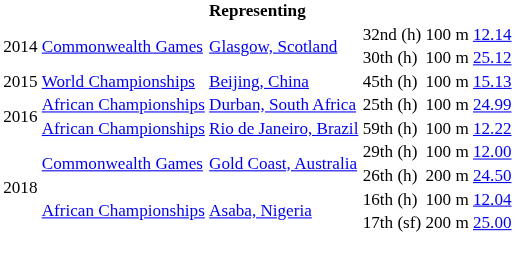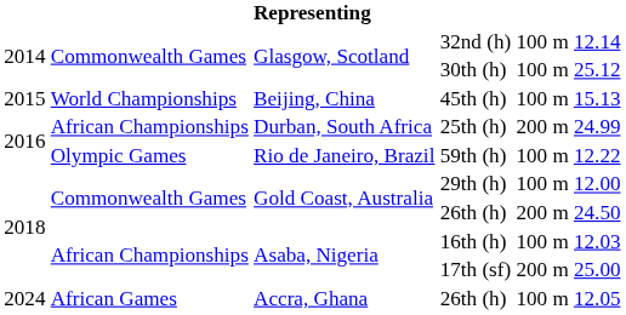25th (h) | column 5: 100 m -> 200 m
59th (h) | column 2: African Championships -> Olympic Games
16th (h) | column 6: 12.04 -> 12.03
+ row: 2024 | African Games | Accra, Ghana | 26th (h) | 100 m | 12.05
